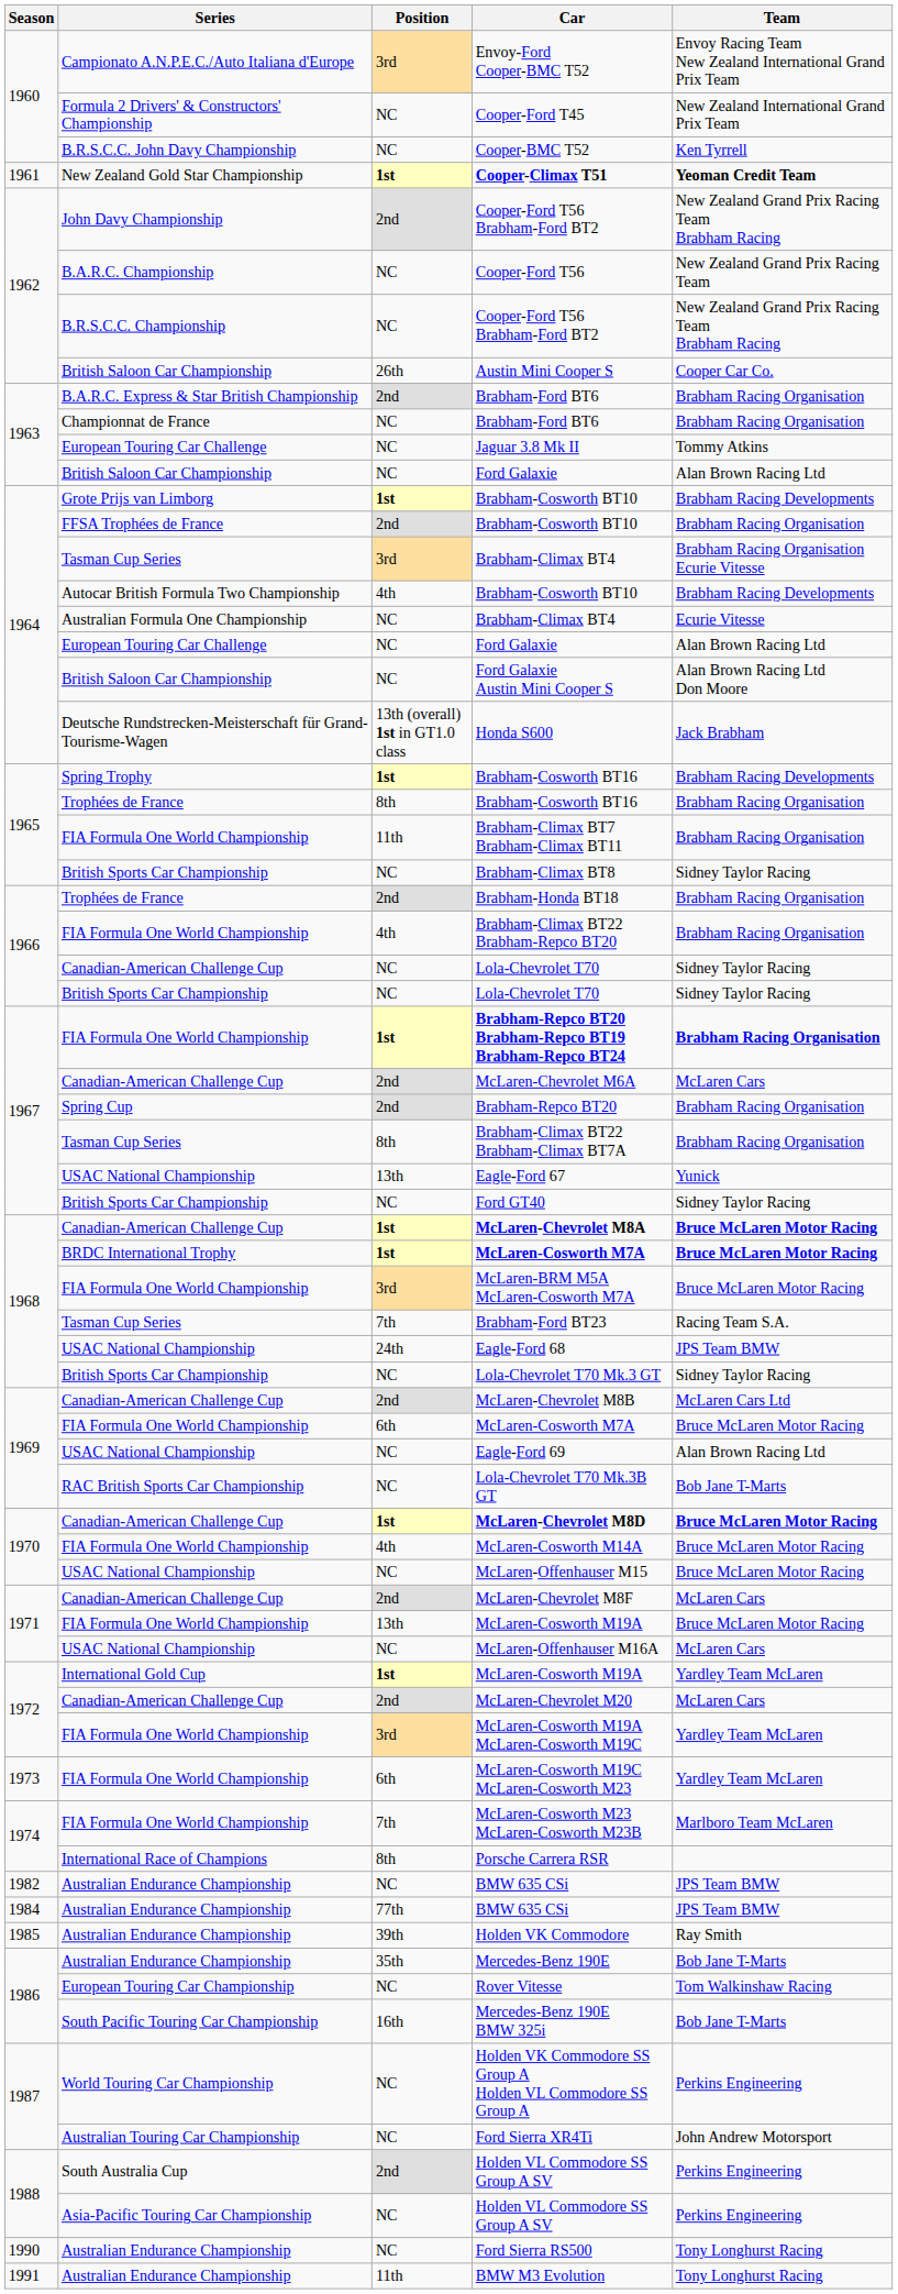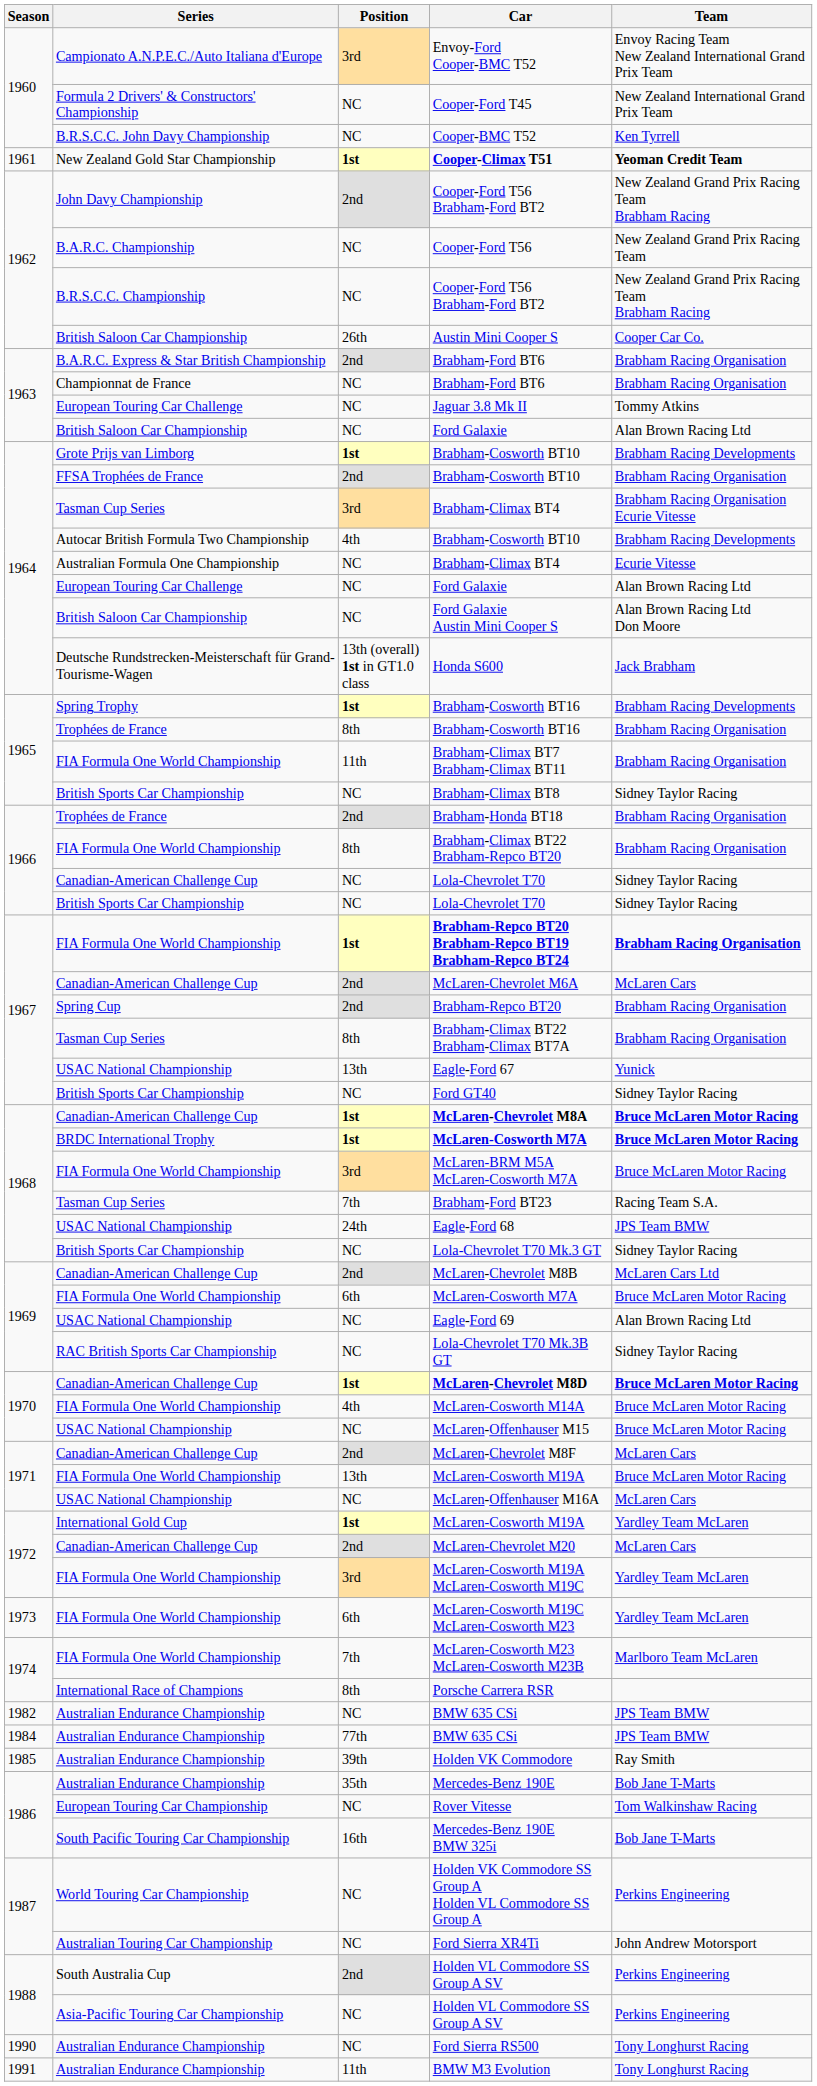Brabham-Climax BT22 Brabham-Repco BT20 | Position: 4th -> 8th
Lola-Chevrolet T70 Mk.3B GT | Team: Bob Jane T-Marts -> Sidney Taylor Racing
